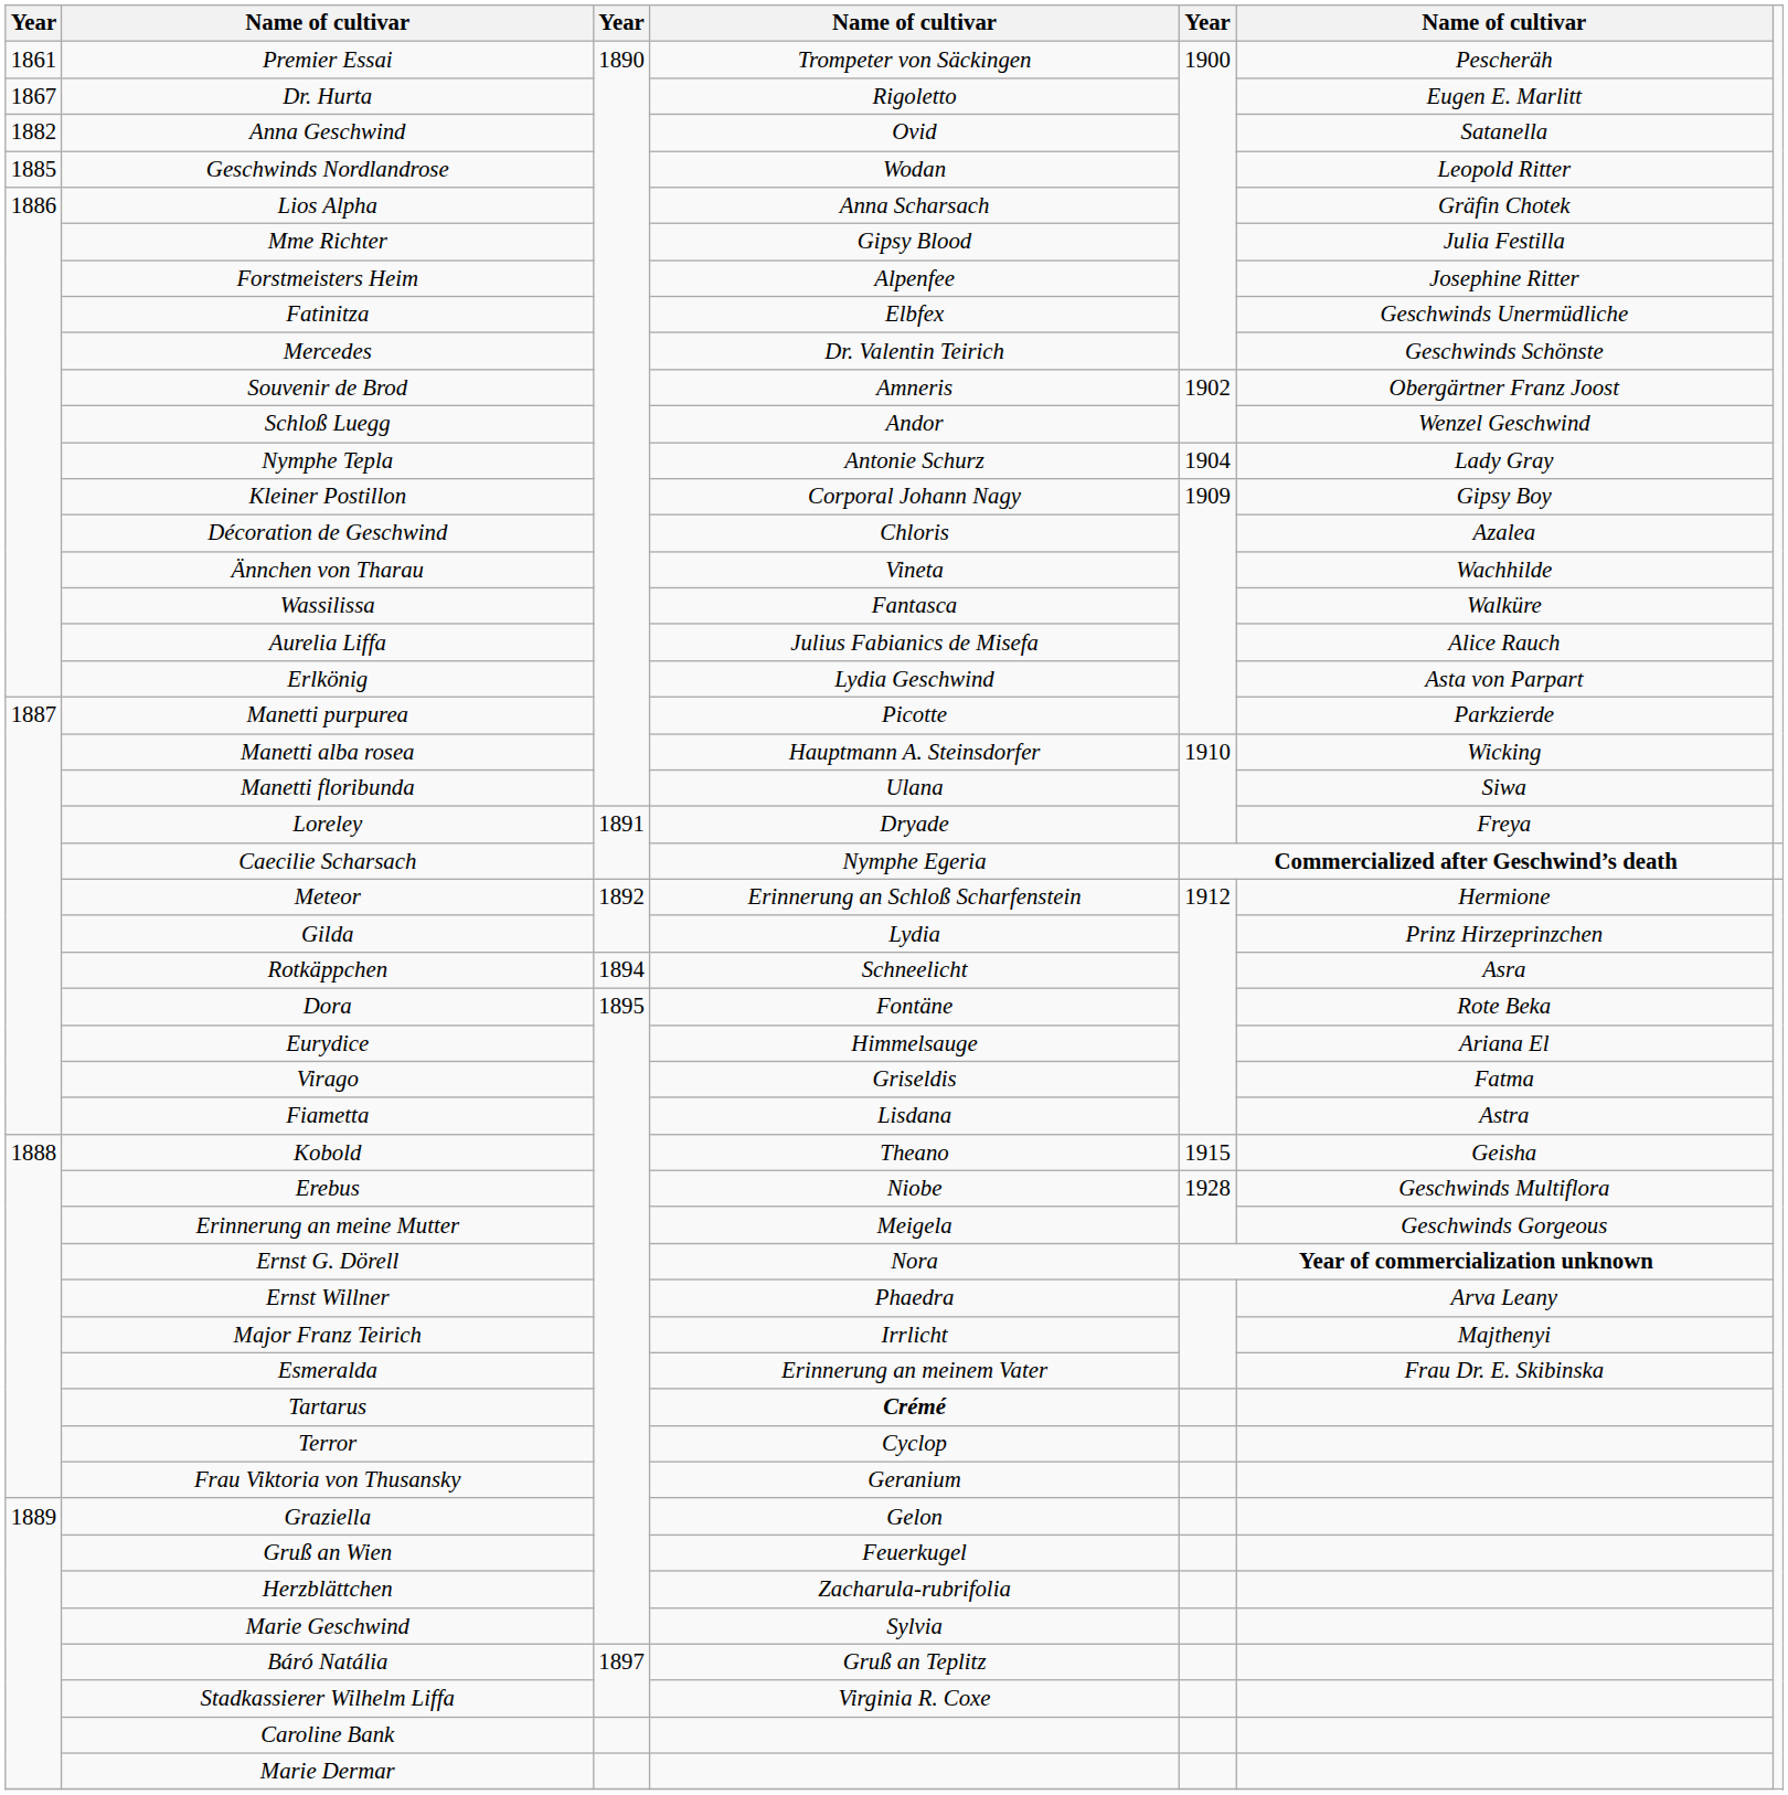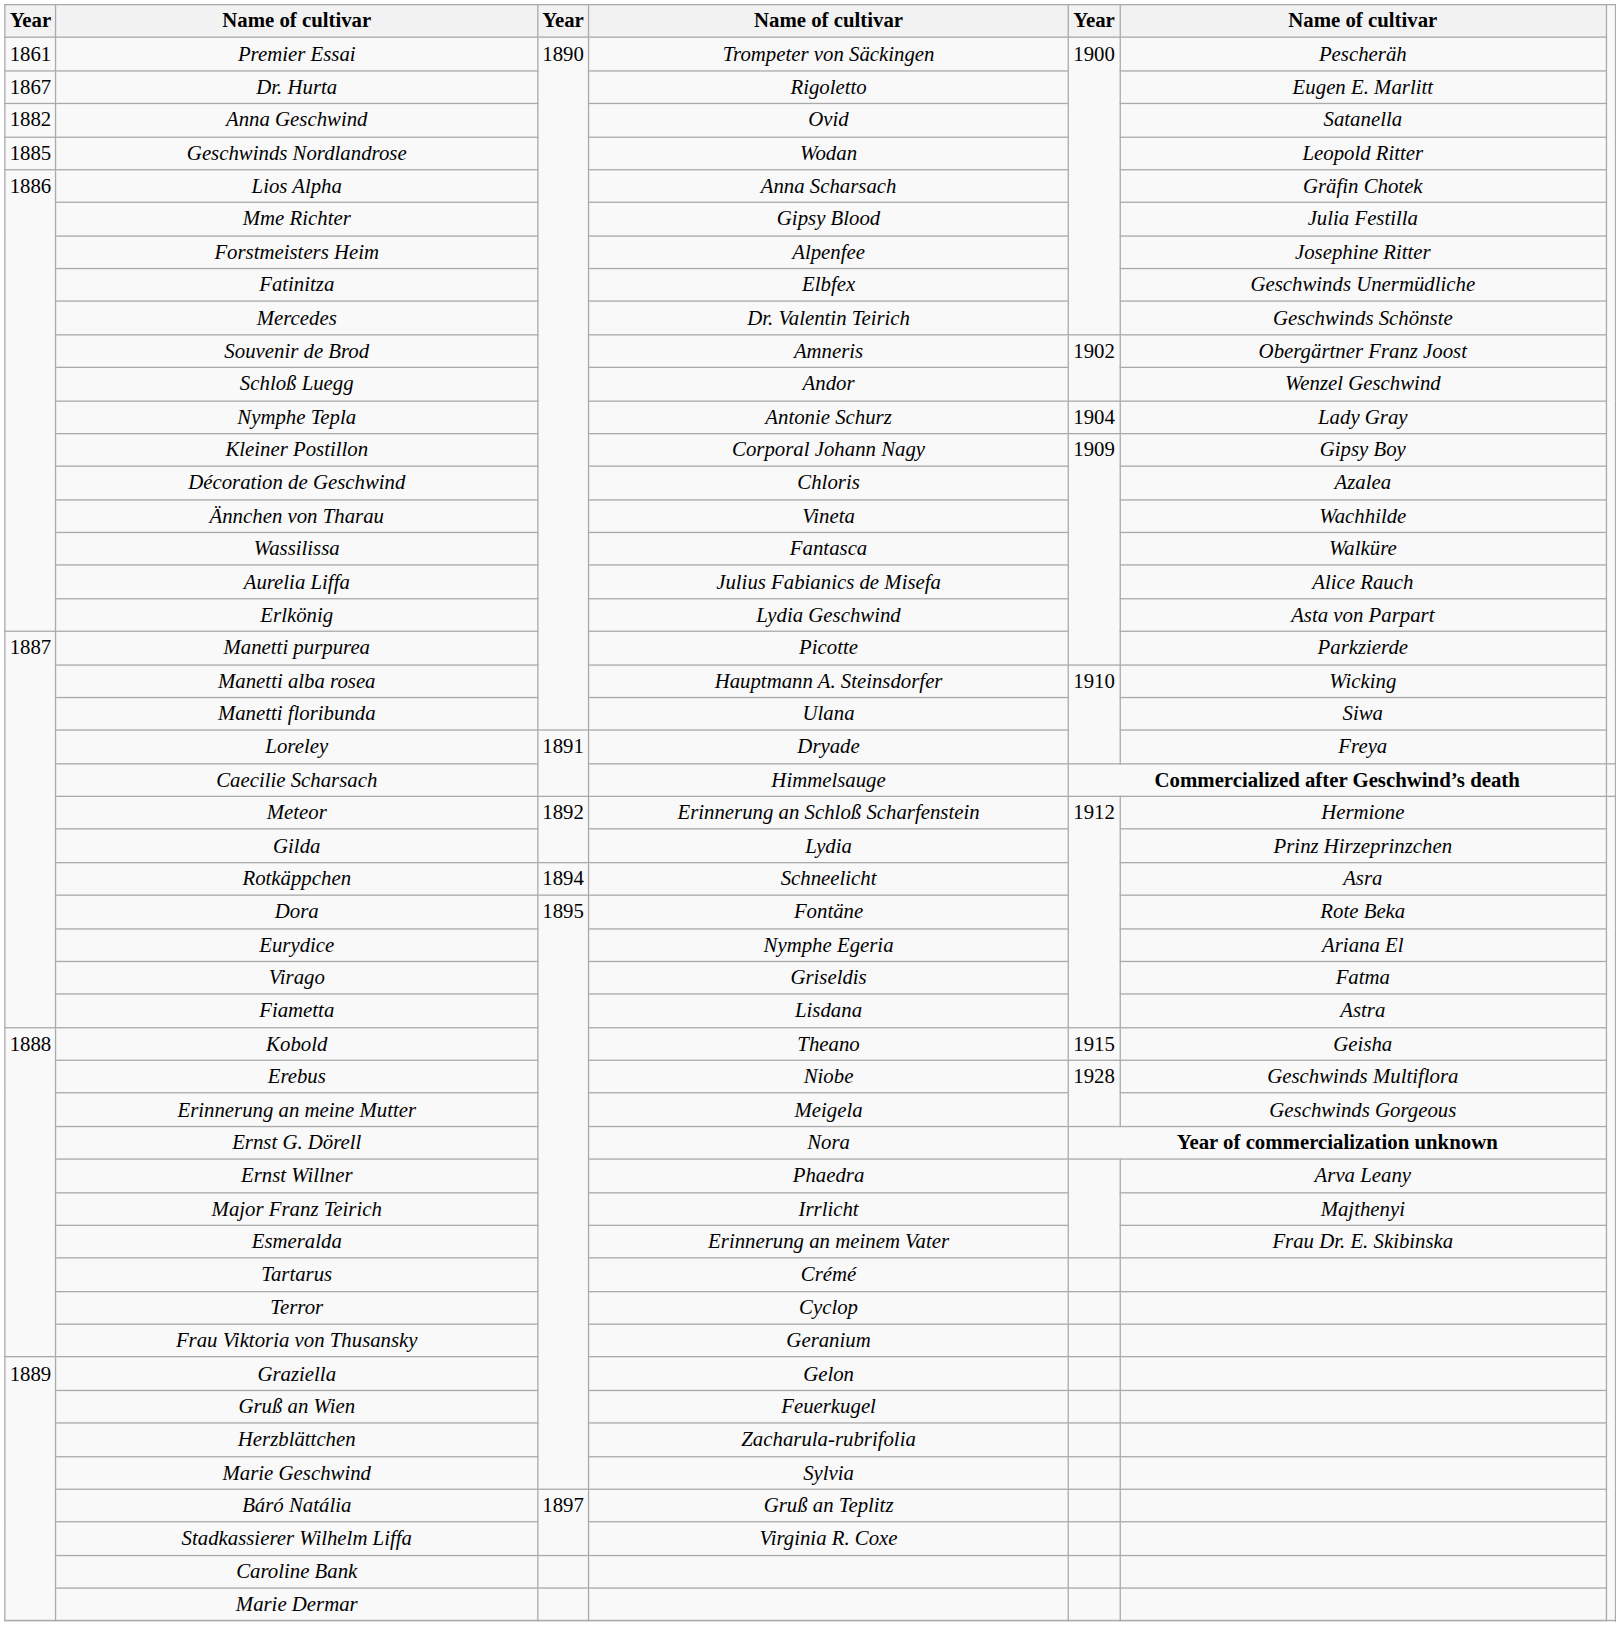Caecilie Scharsach | column 4: Nymphe Egeria -> Himmelsauge
Eurydice | column 4: Himmelsauge -> Nymphe Egeria
Tartarus | column 4: bold -> normal
